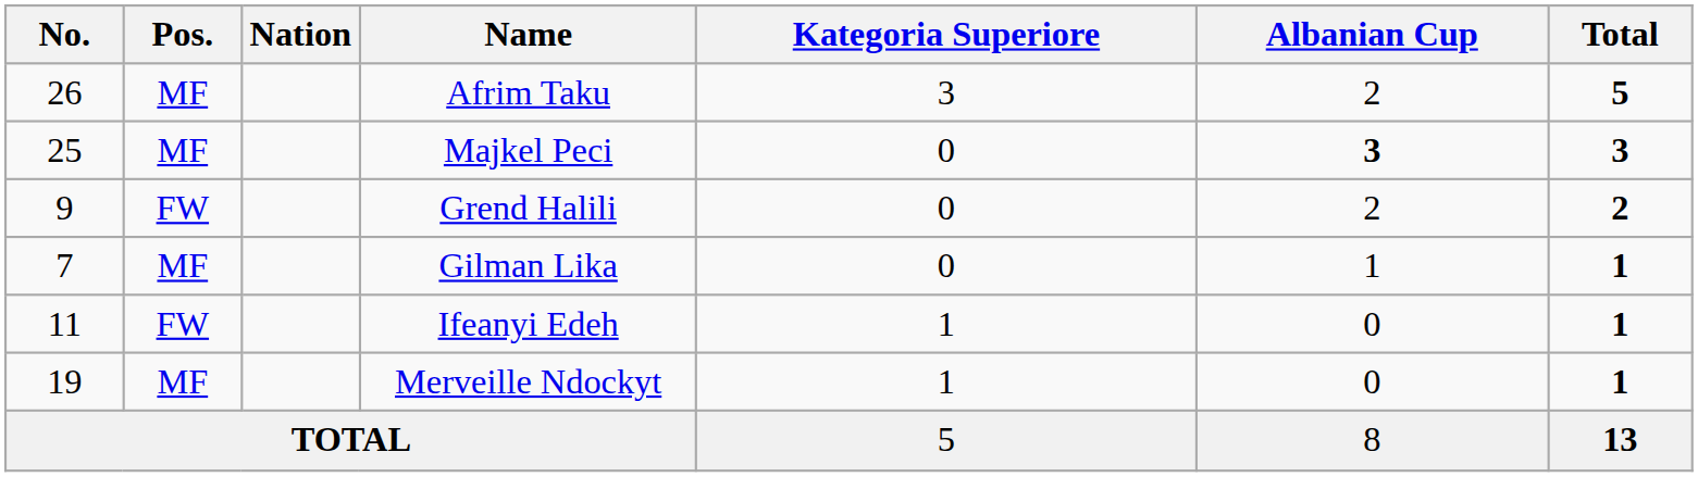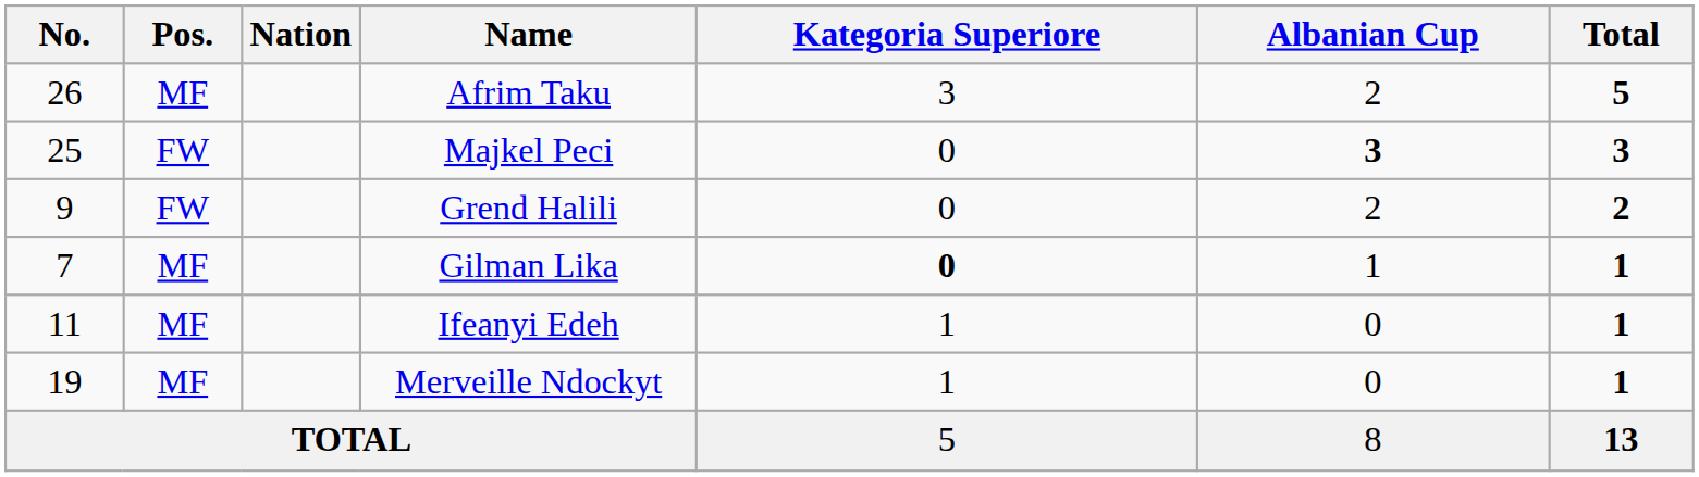Majkel Peci | Pos.: MF -> FW
Gilman Lika | Kategoria Superiore: normal -> bold
Ifeanyi Edeh | Pos.: FW -> MF
